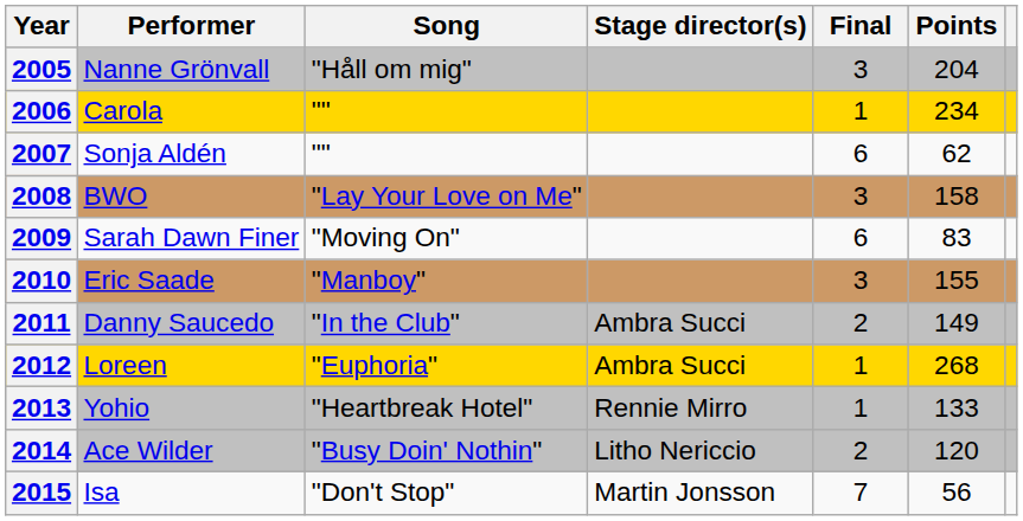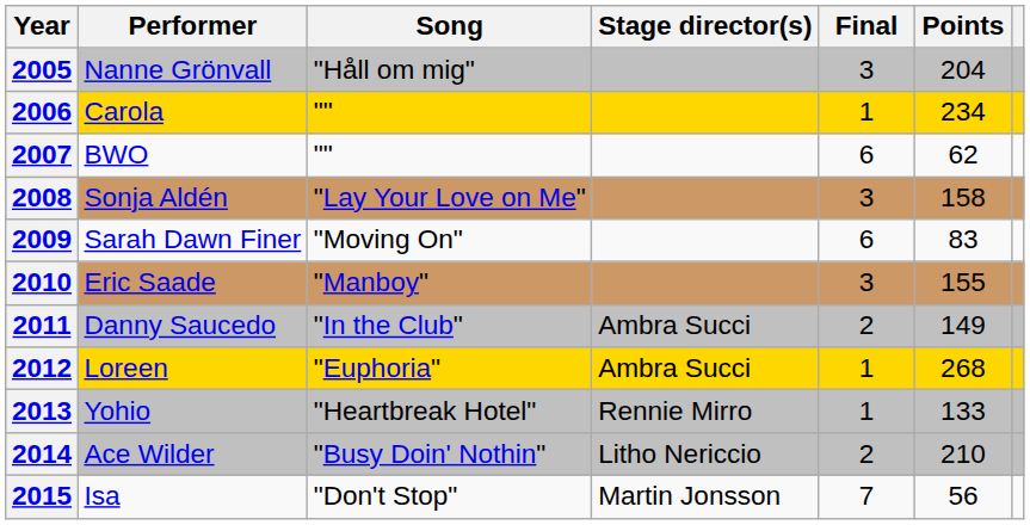2007 | Performer: Sonja Aldén -> BWO
2008 | Performer: BWO -> Sonja Aldén
2014 | Points: 120 -> 210
